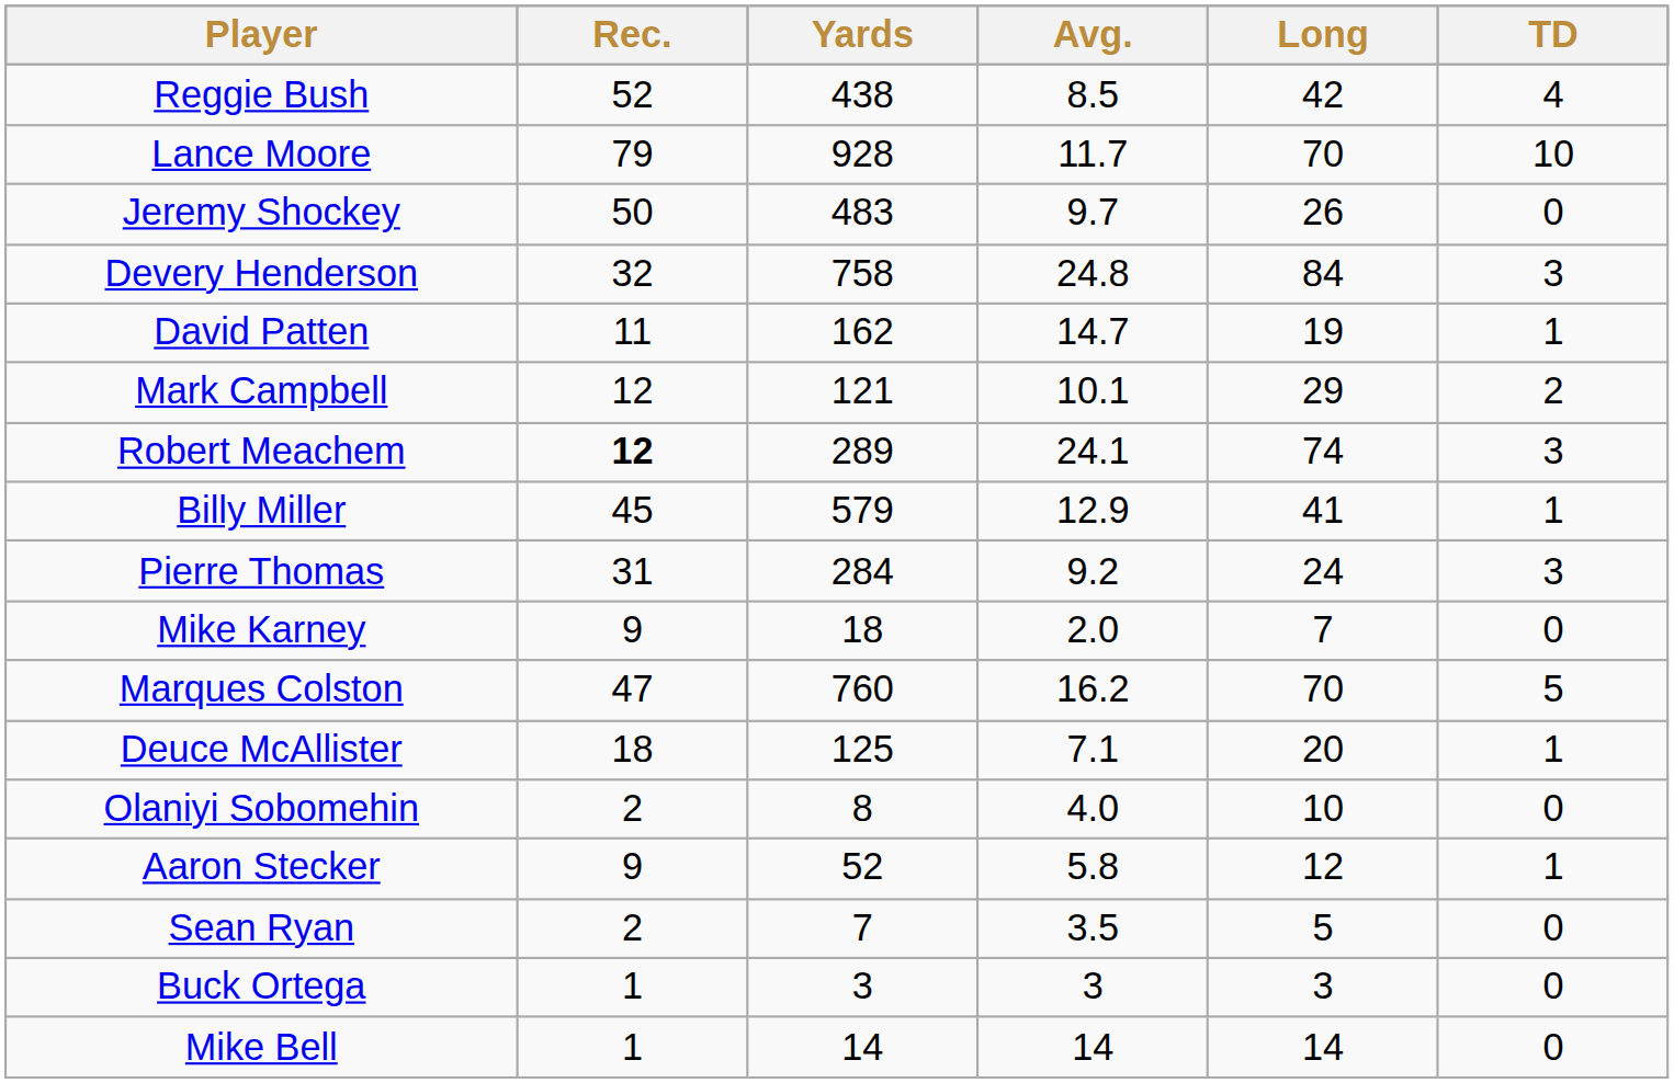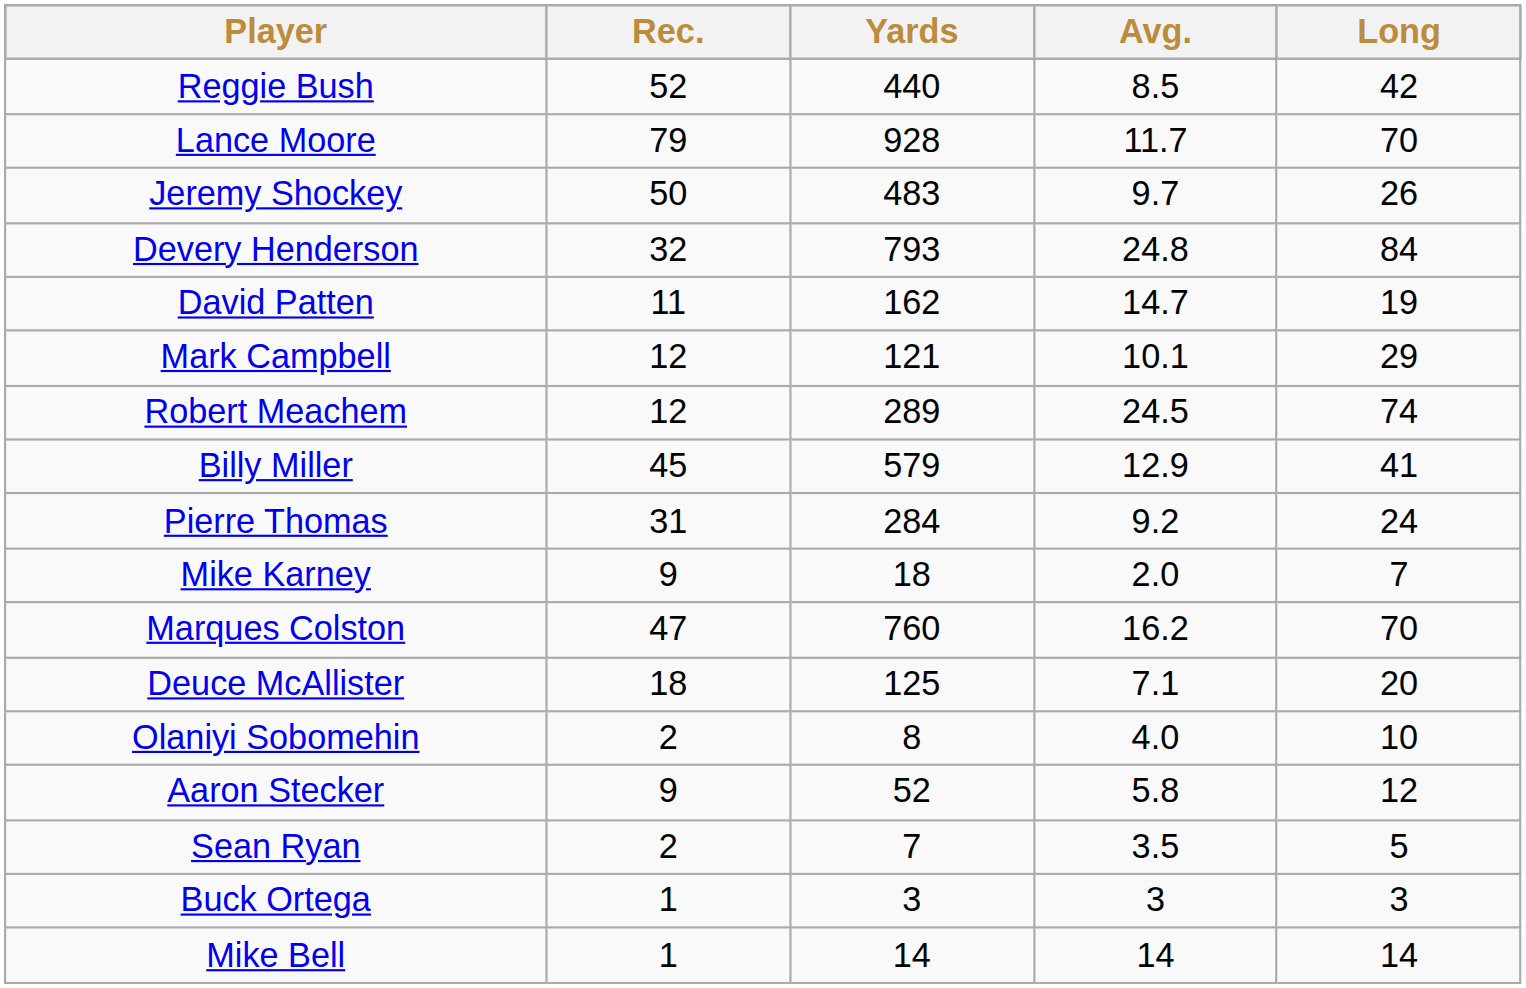- column: TD | 4 | 10 | 0 | 3 | 1 | 2 | 3 | 1 | 3 | 0 | 5 | 1 | 0 | 1 | 0 | 0 | 0
Reggie Bush | Yards: 438 -> 440
Devery Henderson | Yards: 758 -> 793
Robert Meachem | Rec.: bold -> normal
Robert Meachem | Avg.: 24.1 -> 24.5
